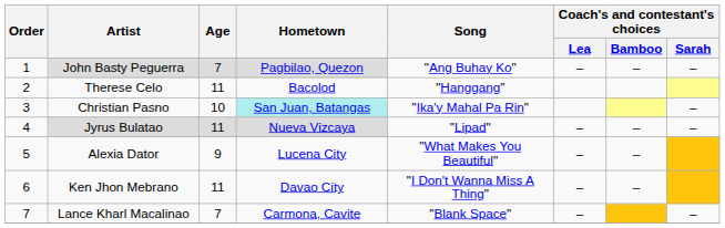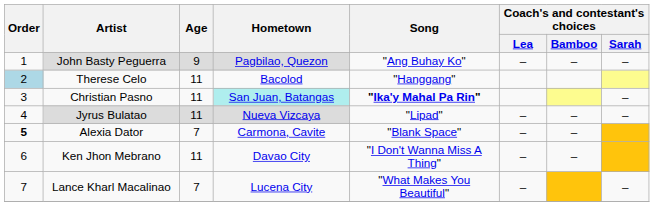John Basty Peguerra | Age: 7 -> 9
Therese Celo | Order: no background -> lightblue background
Christian Pasno | Age: 10 -> 11
Christian Pasno | Song: normal -> bold
Alexia Dator | Order: normal -> bold
Alexia Dator | Age: 9 -> 7
Alexia Dator | Hometown: Lucena City -> Carmona, Cavite
Alexia Dator | Song: "What Makes You Beautiful" -> "Blank Space"
Lance Kharl Macalinao | Hometown: Carmona, Cavite -> Lucena City
Lance Kharl Macalinao | Song: "Blank Space" -> "What Makes You Beautiful"
